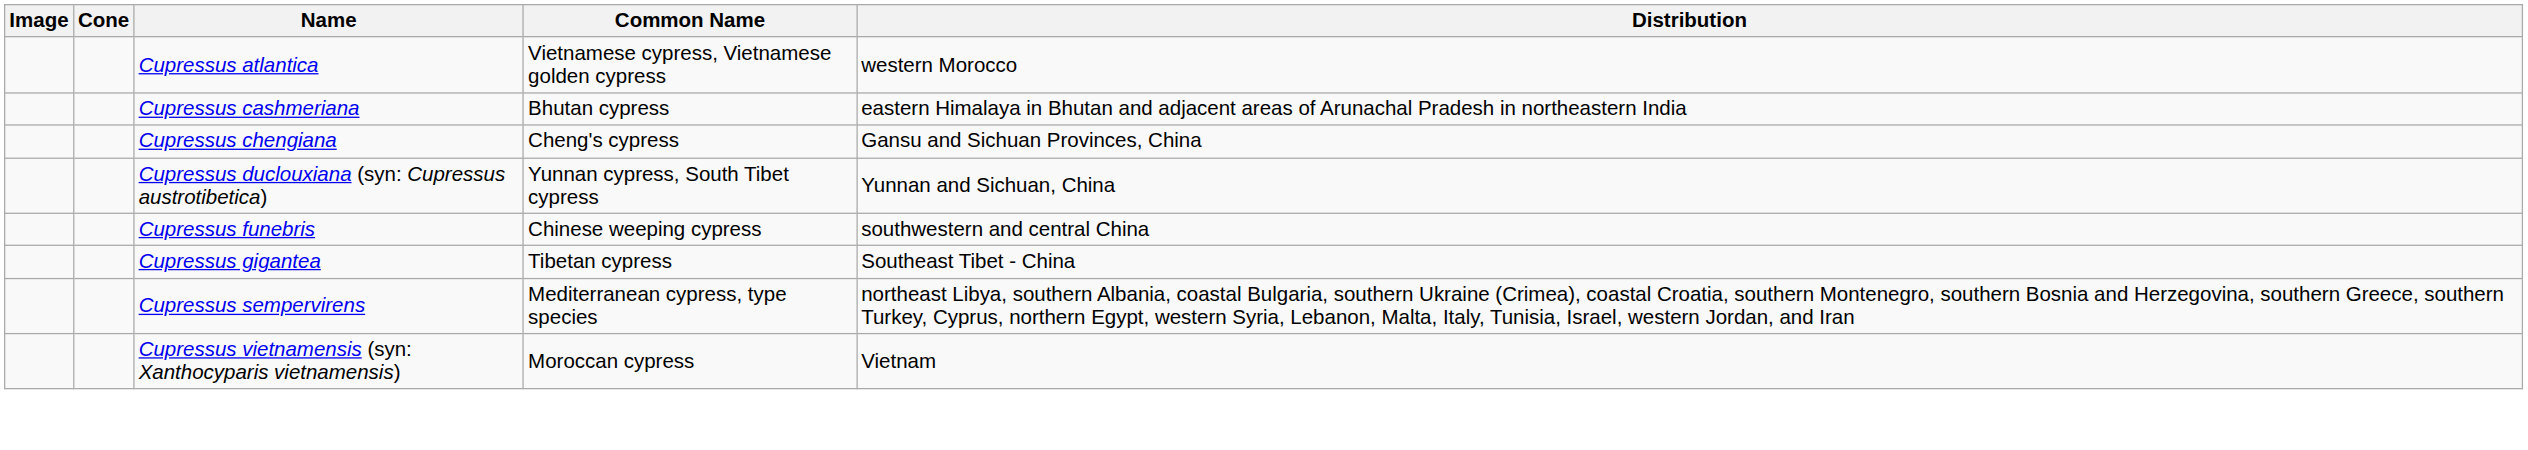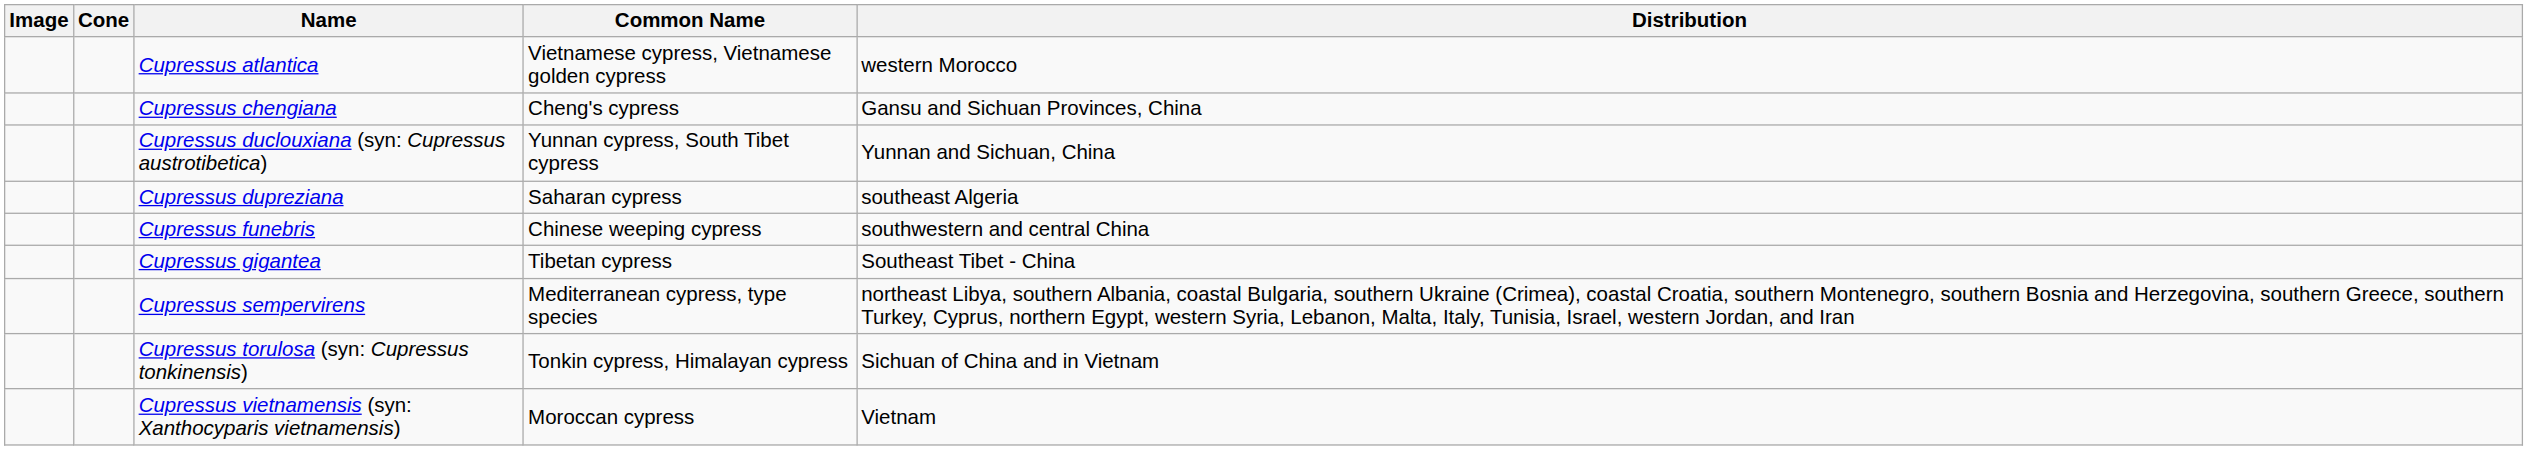- row: Cupressus cashmeriana | Bhutan cypress | eastern Himalaya in Bhutan and adjacent areas of Arunachal Pradesh in northeastern India
+ row: Cupressus dupreziana | Saharan cypress | southeast Algeria
+ row: Cupressus torulosa (syn: Cupressus tonkinensis) | Tonkin cypress, Himalayan cypress | Sichuan of China and in Vietnam
